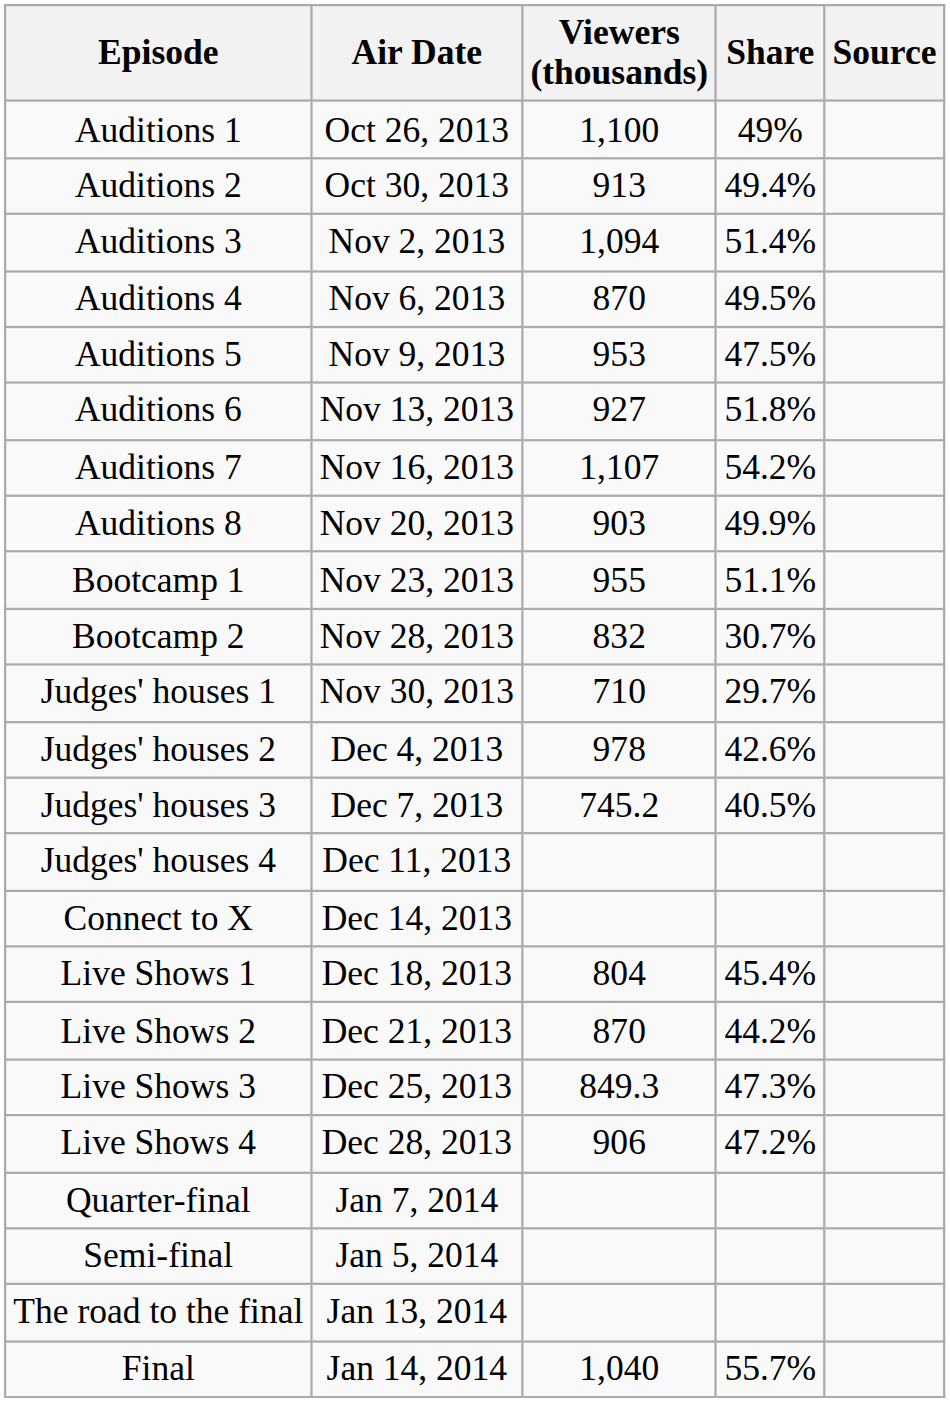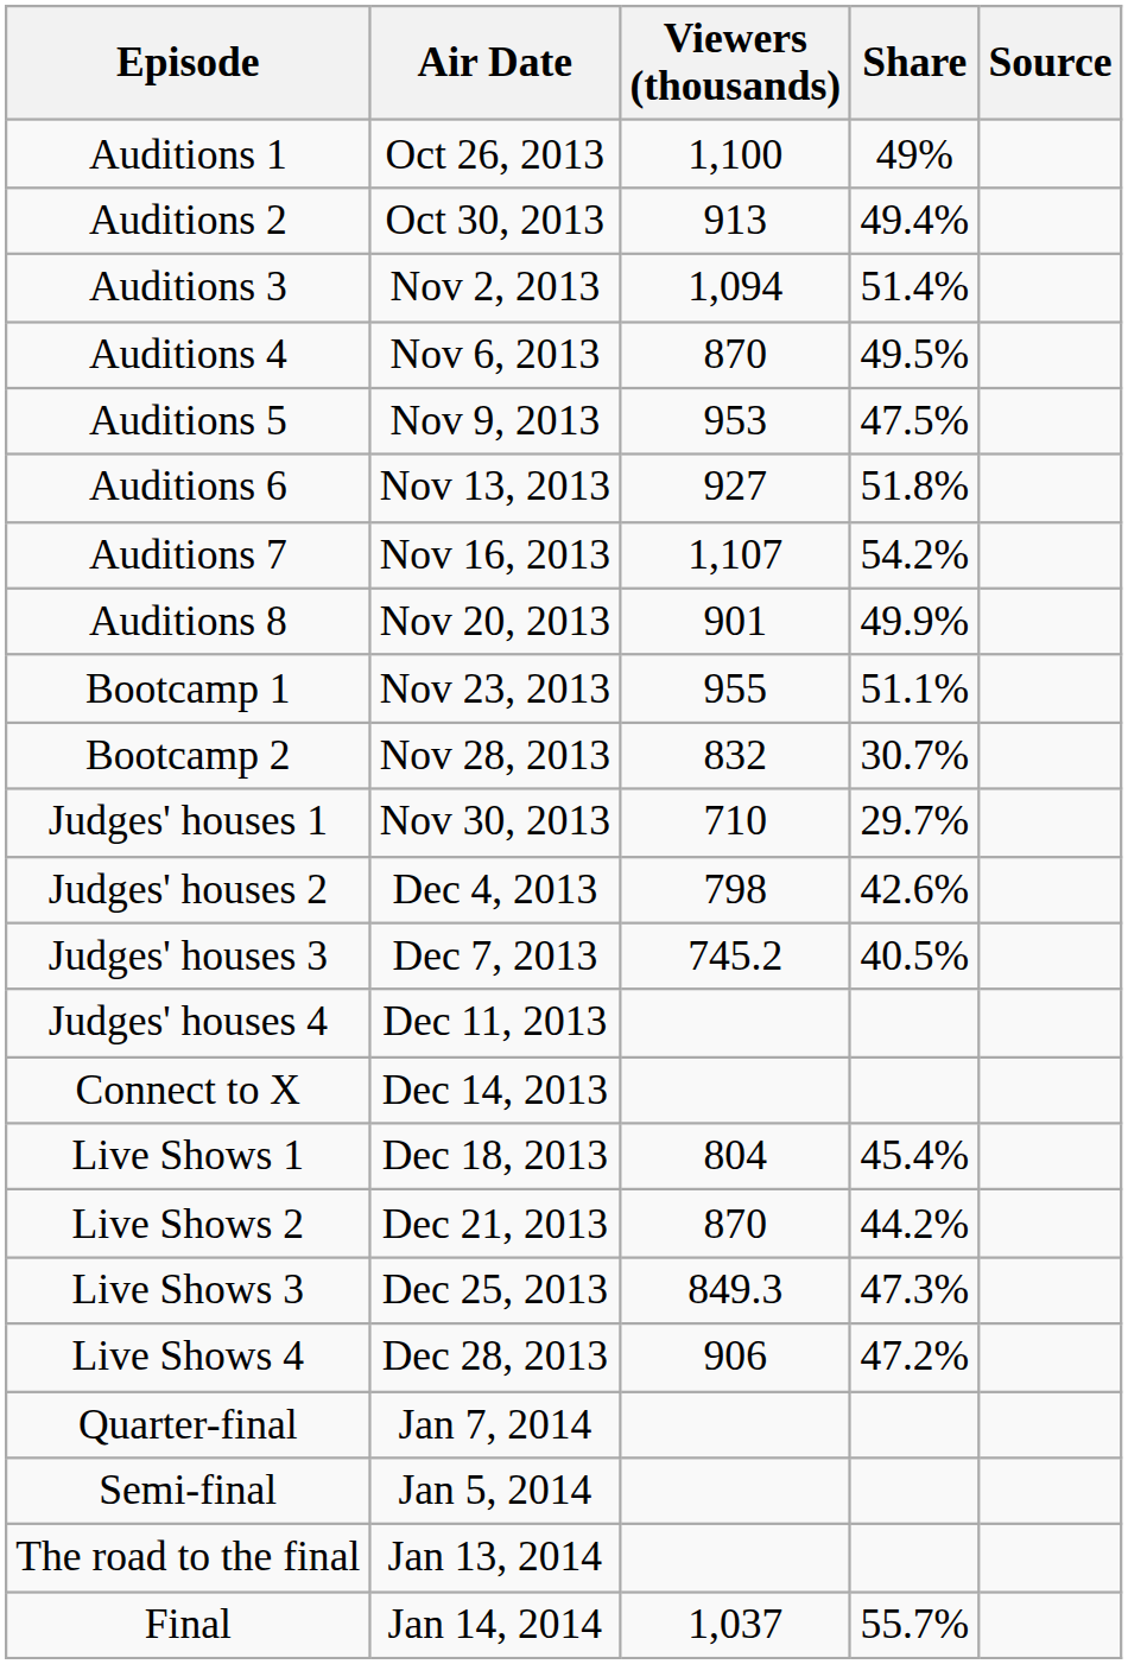Auditions 8 | Viewers (thousands): 903 -> 901
Judges' houses 2 | Viewers (thousands): 978 -> 798
Final | Viewers (thousands): 1,040 -> 1,037
